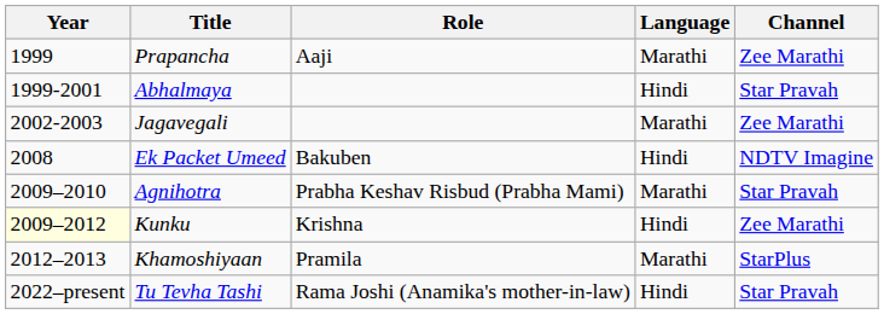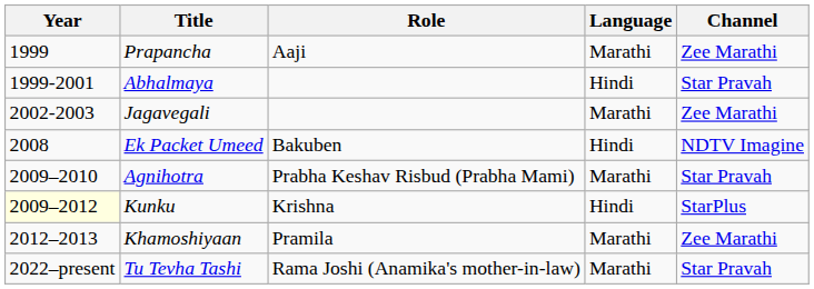Kunku | Channel: Zee Marathi -> StarPlus
Khamoshiyaan | Channel: StarPlus -> Zee Marathi
Tu Tevha Tashi | Language: Hindi -> Marathi
